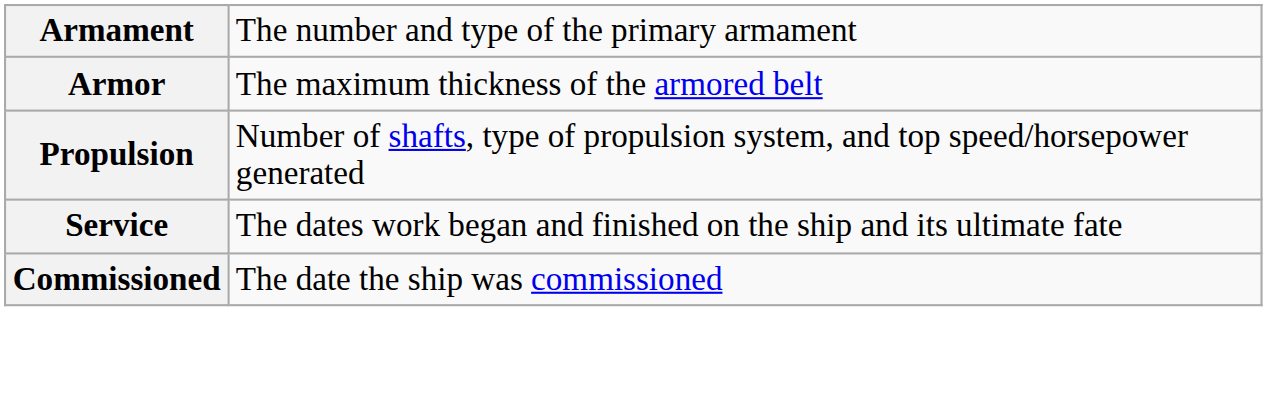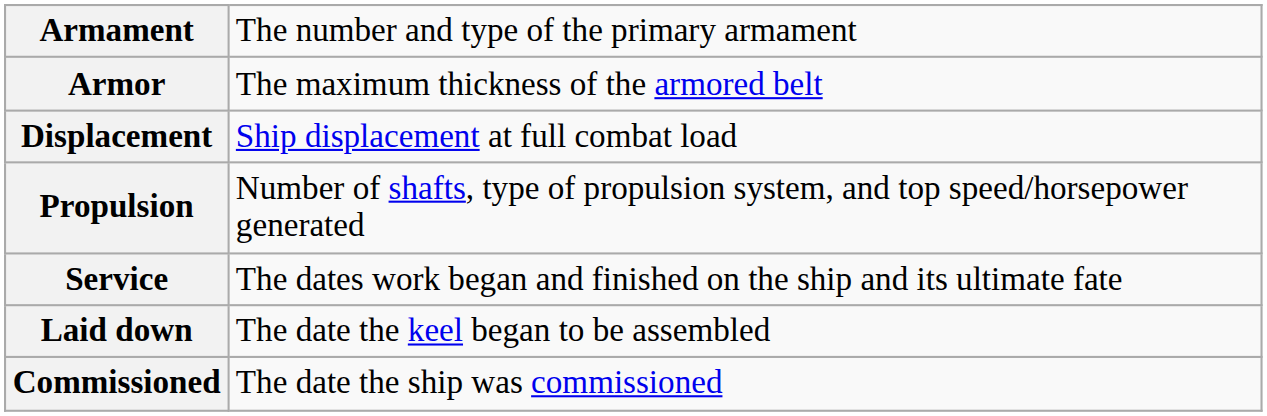+ row: Displacement | Ship displacement at full combat load
+ row: Laid down | The date the keel began to be assembled
